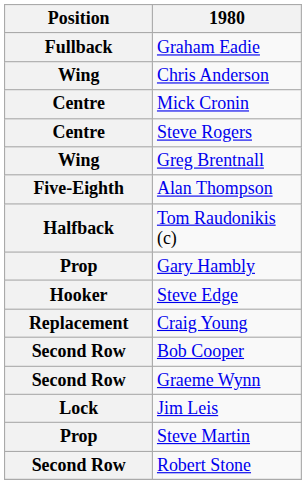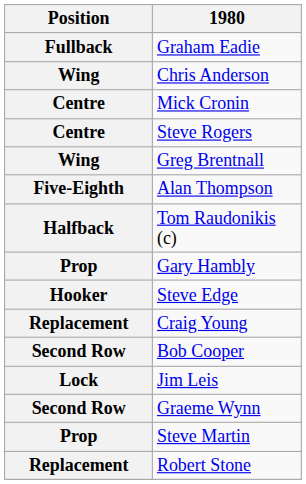rows swapped: Graeme Wynn <-> Jim Leis
Robert Stone | Position: Second Row -> Replacement
